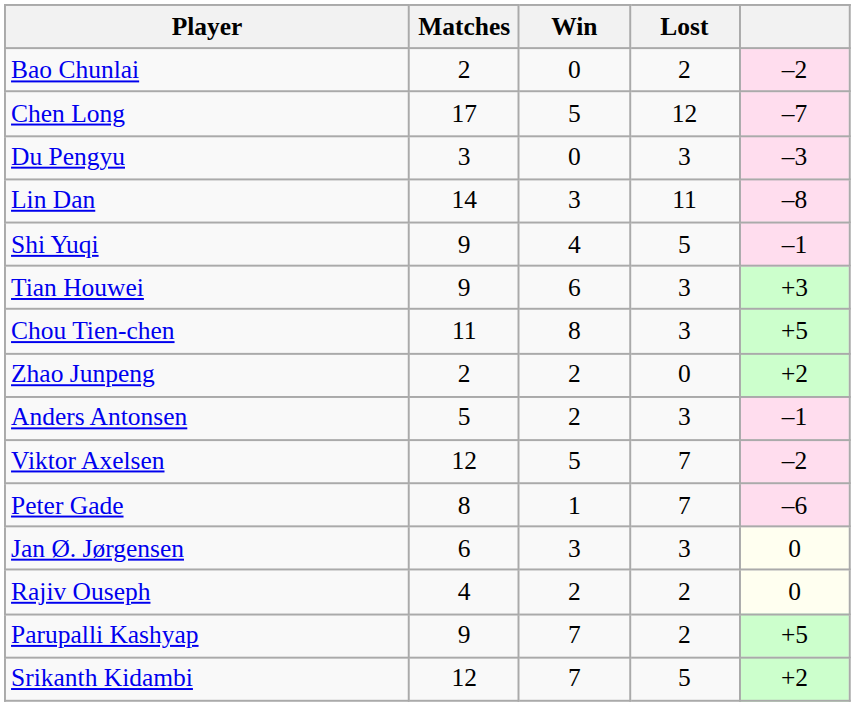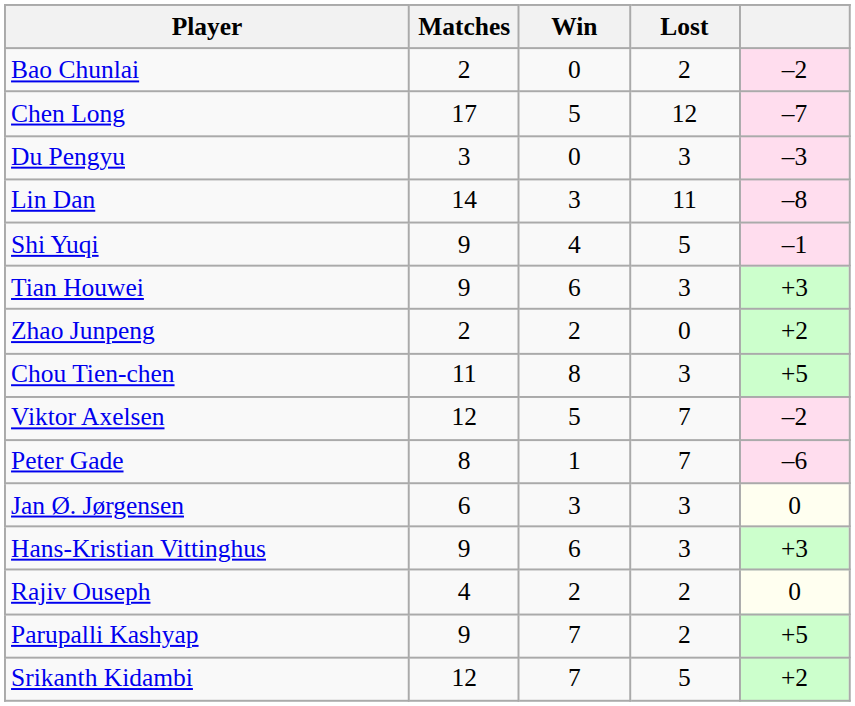rows swapped: Zhao Junpeng <-> Chou Tien-chen
- row: Anders Antonsen | 5 | 2 | 3 | –1
+ row: Hans-Kristian Vittinghus | 9 | 6 | 3 | +3
